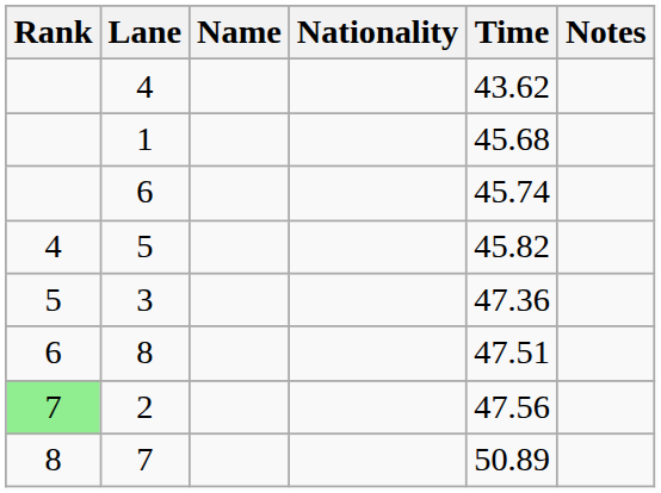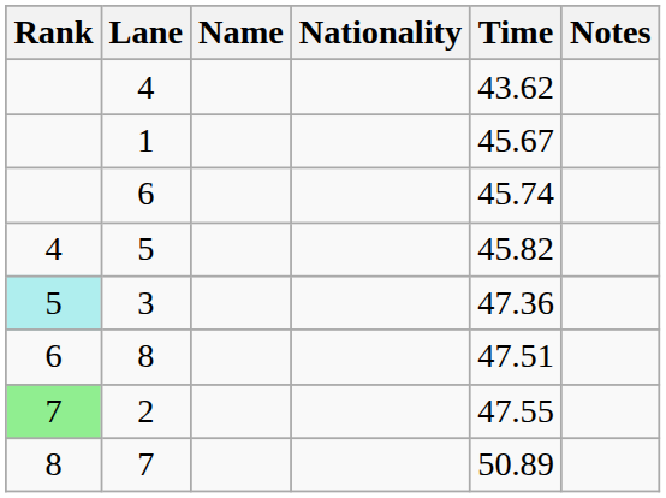1 | Time: 45.68 -> 45.67
3 | Rank: no background -> paleturquoise background
2 | Time: 47.56 -> 47.55
